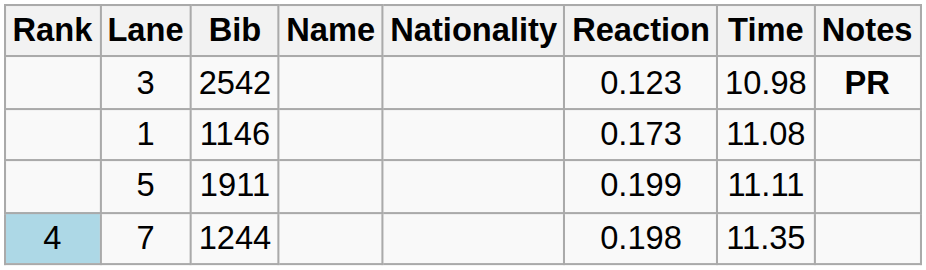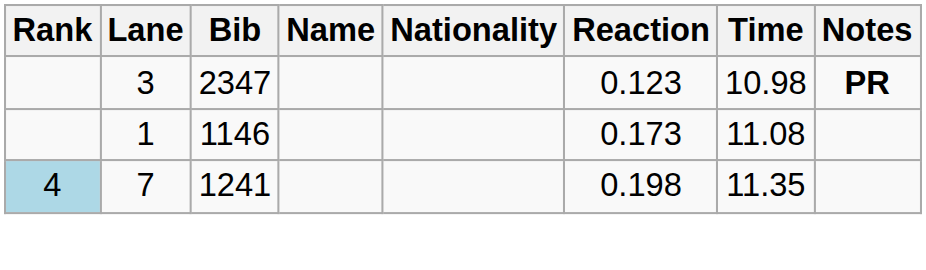3 | Bib: 2542 -> 2347
- row: 5 | 1911 | 0.199 | 11.11
7 | Bib: 1244 -> 1241
